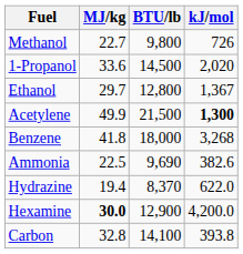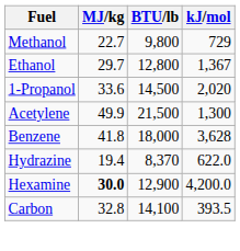Methanol | kJ/mol: 726 -> 729
rows swapped: Ethanol <-> 1-Propanol
Acetylene | kJ/mol: bold -> normal
Benzene | kJ/mol: 3,268 -> 3,628
- row: Ammonia | 22.5 | 9,690 | 382.6
Carbon | kJ/mol: 393.8 -> 393.5
